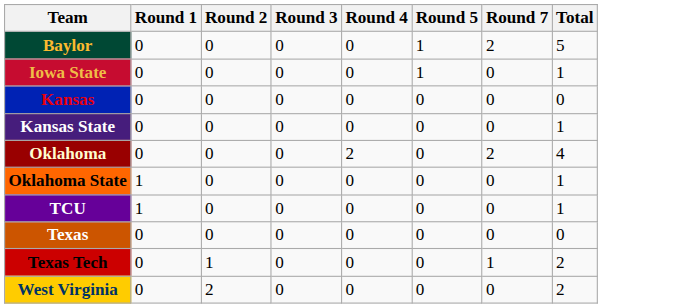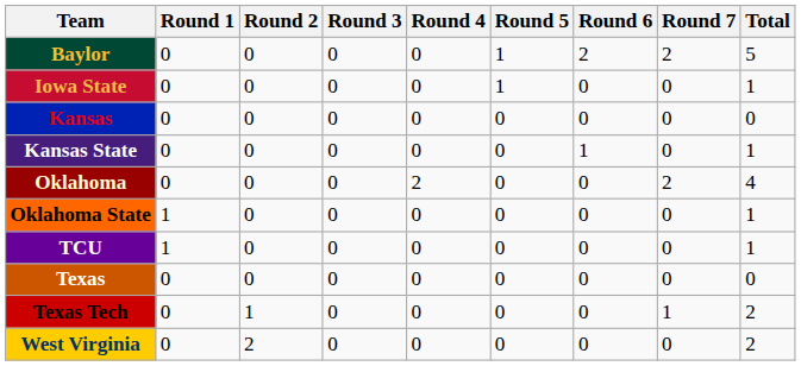+ column: Round 6 | 2 | 0 | 0 | 1 | 0 | 0 | 0 | 0 | 0 | 0
